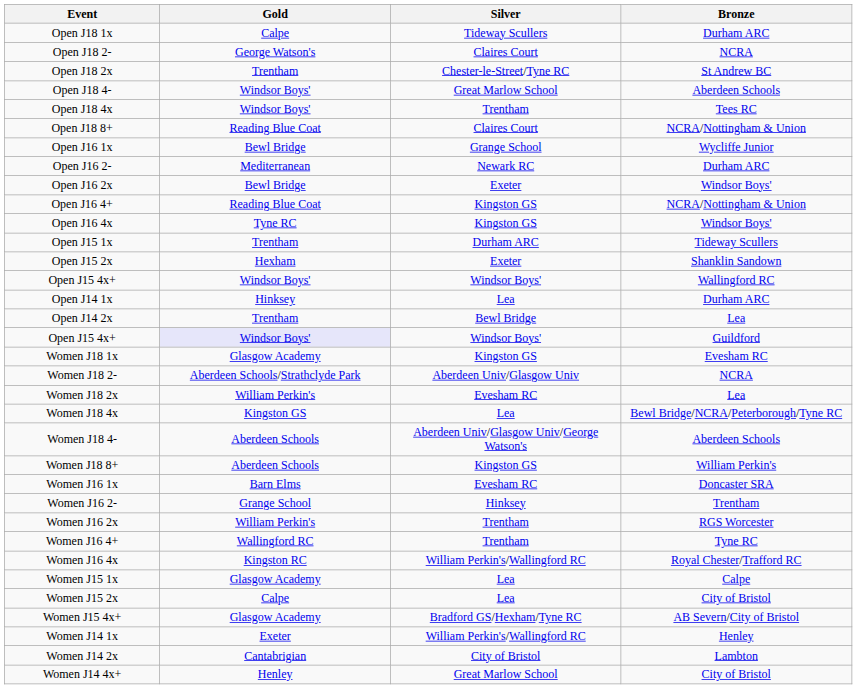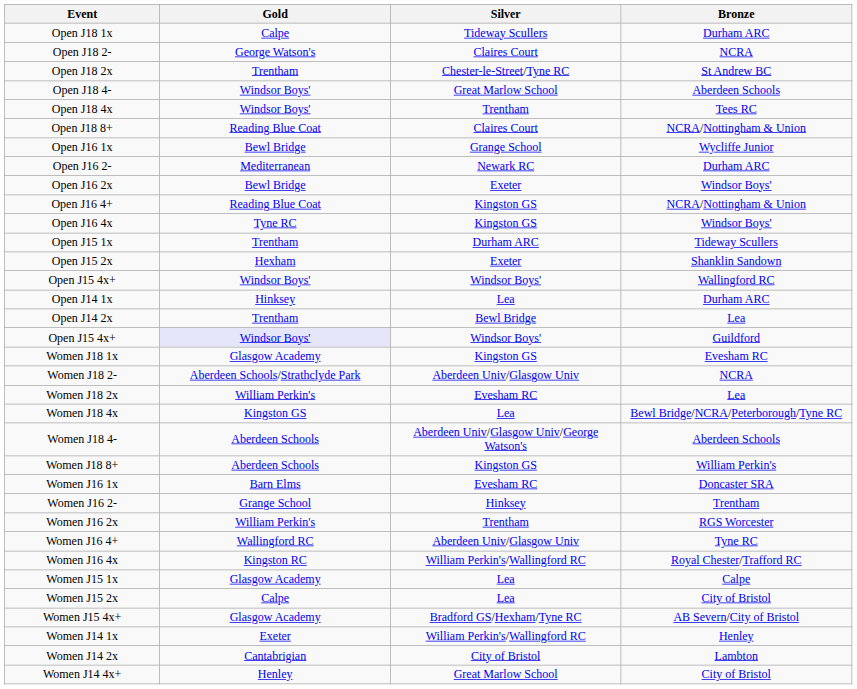Women J16 4+ | Silver: Trentham -> Aberdeen Univ/Glasgow Univ
